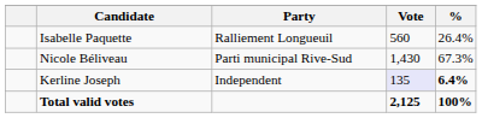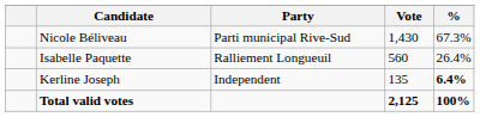rows swapped: Nicole Béliveau <-> Isabelle Paquette
Kerline Joseph | Vote: lavender background -> no background
